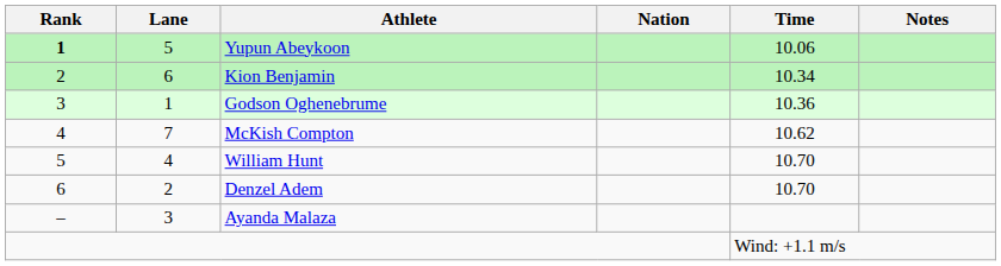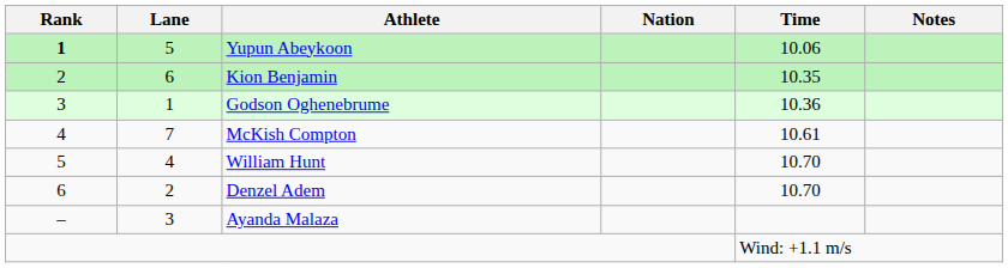Kion Benjamin | Time: 10.34 -> 10.35
McKish Compton | Time: 10.62 -> 10.61
